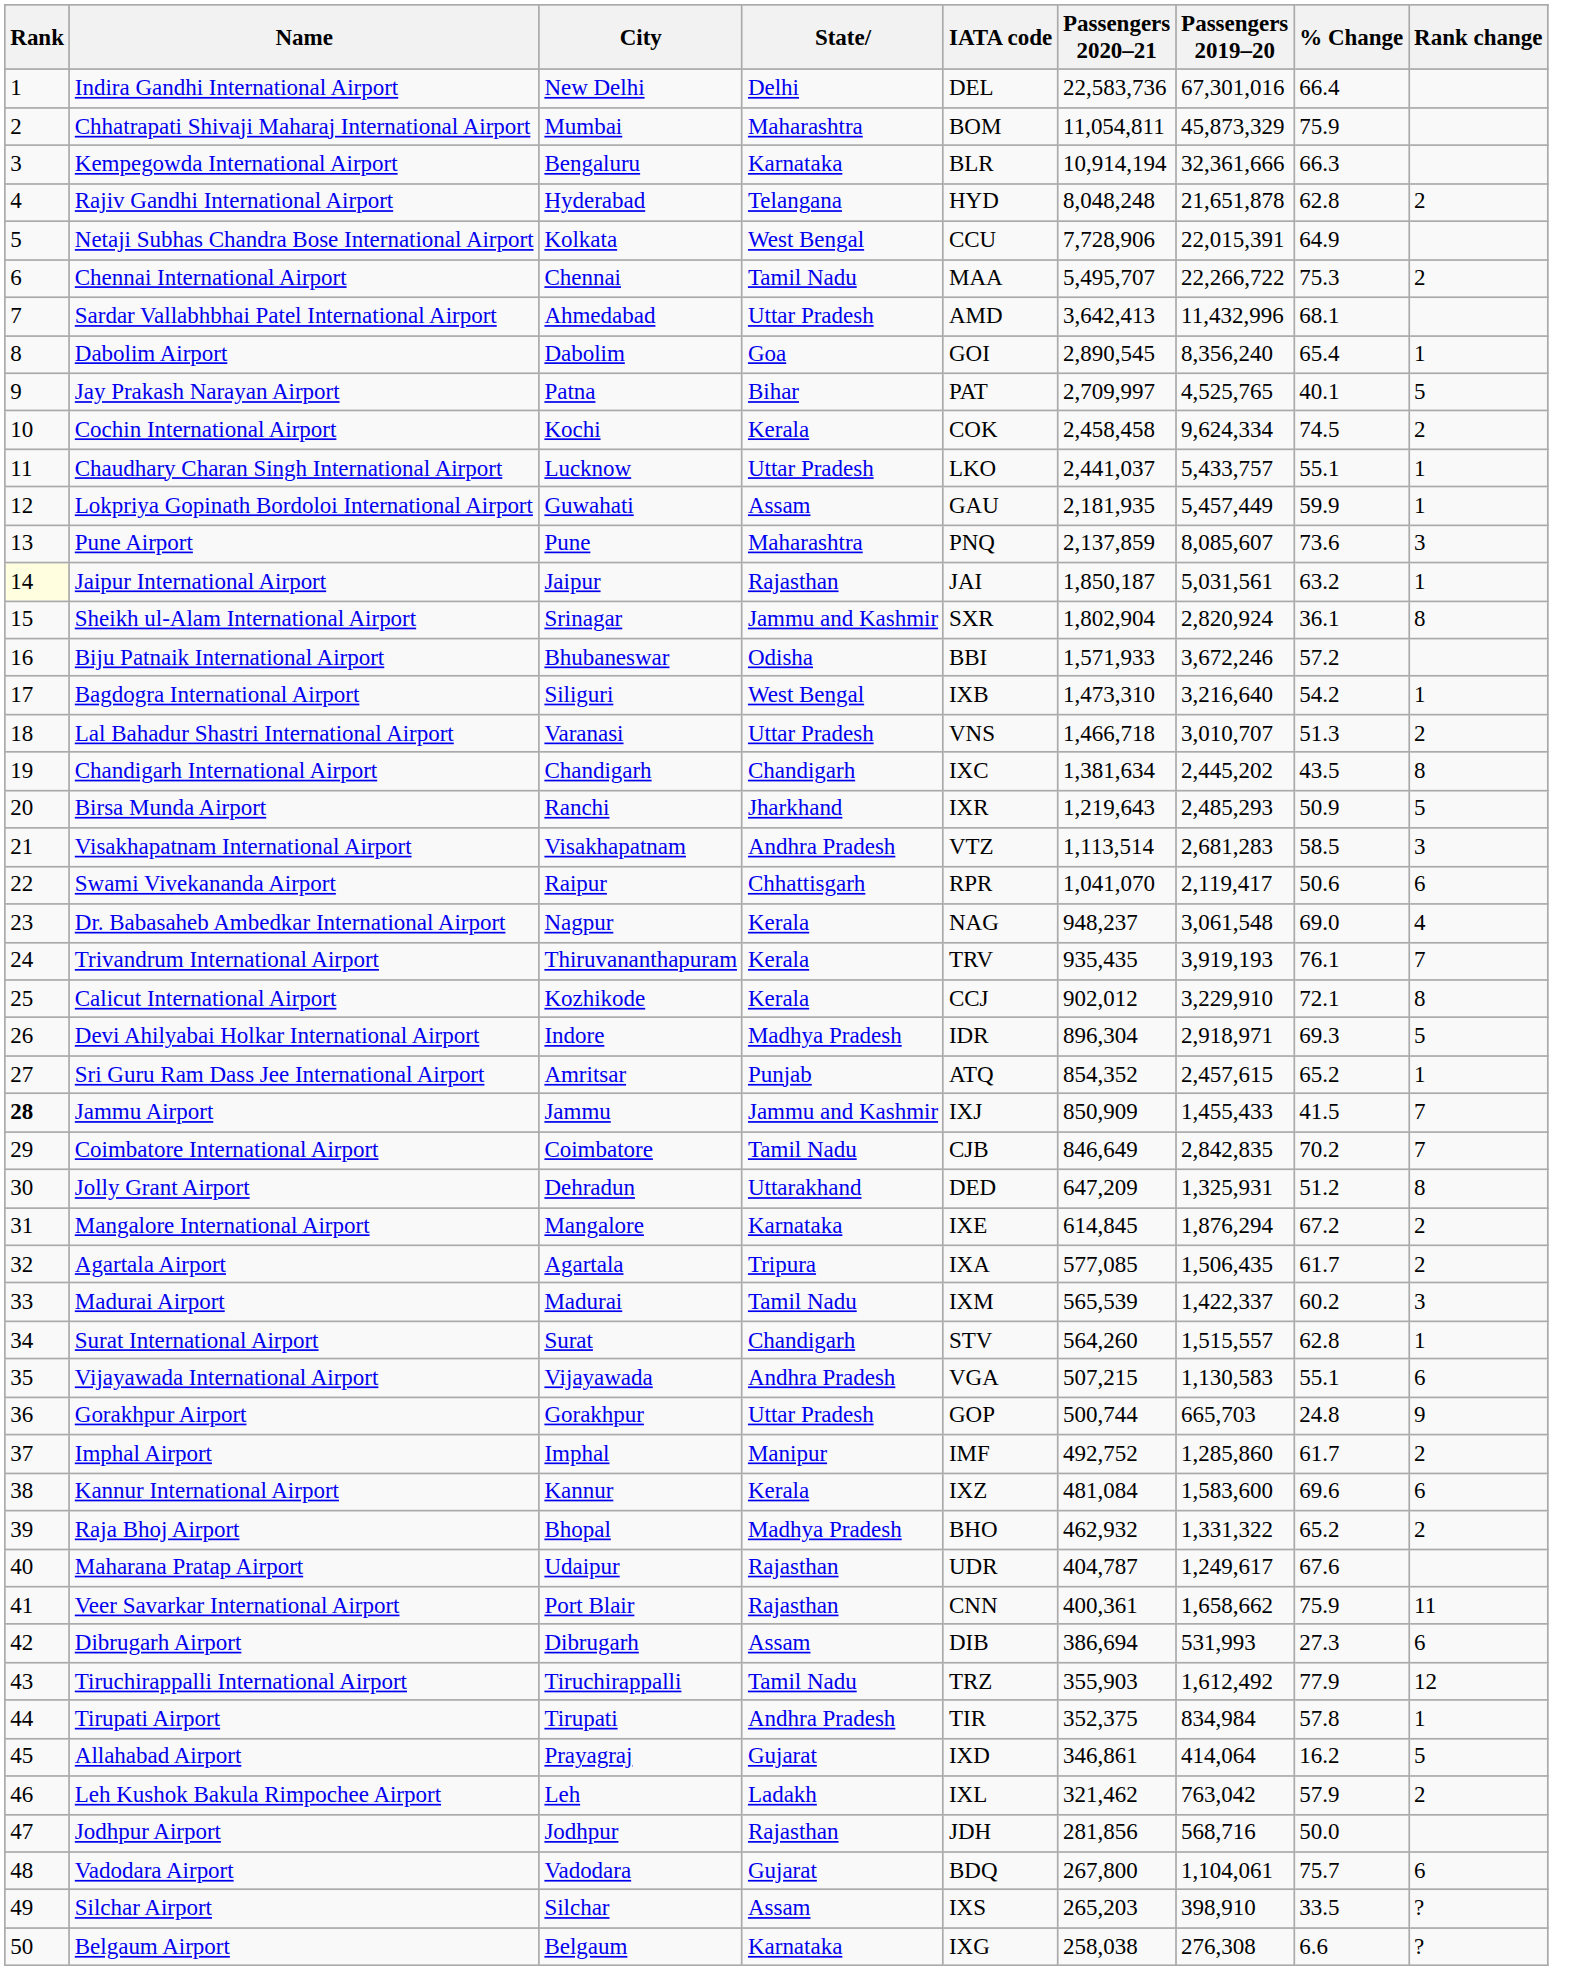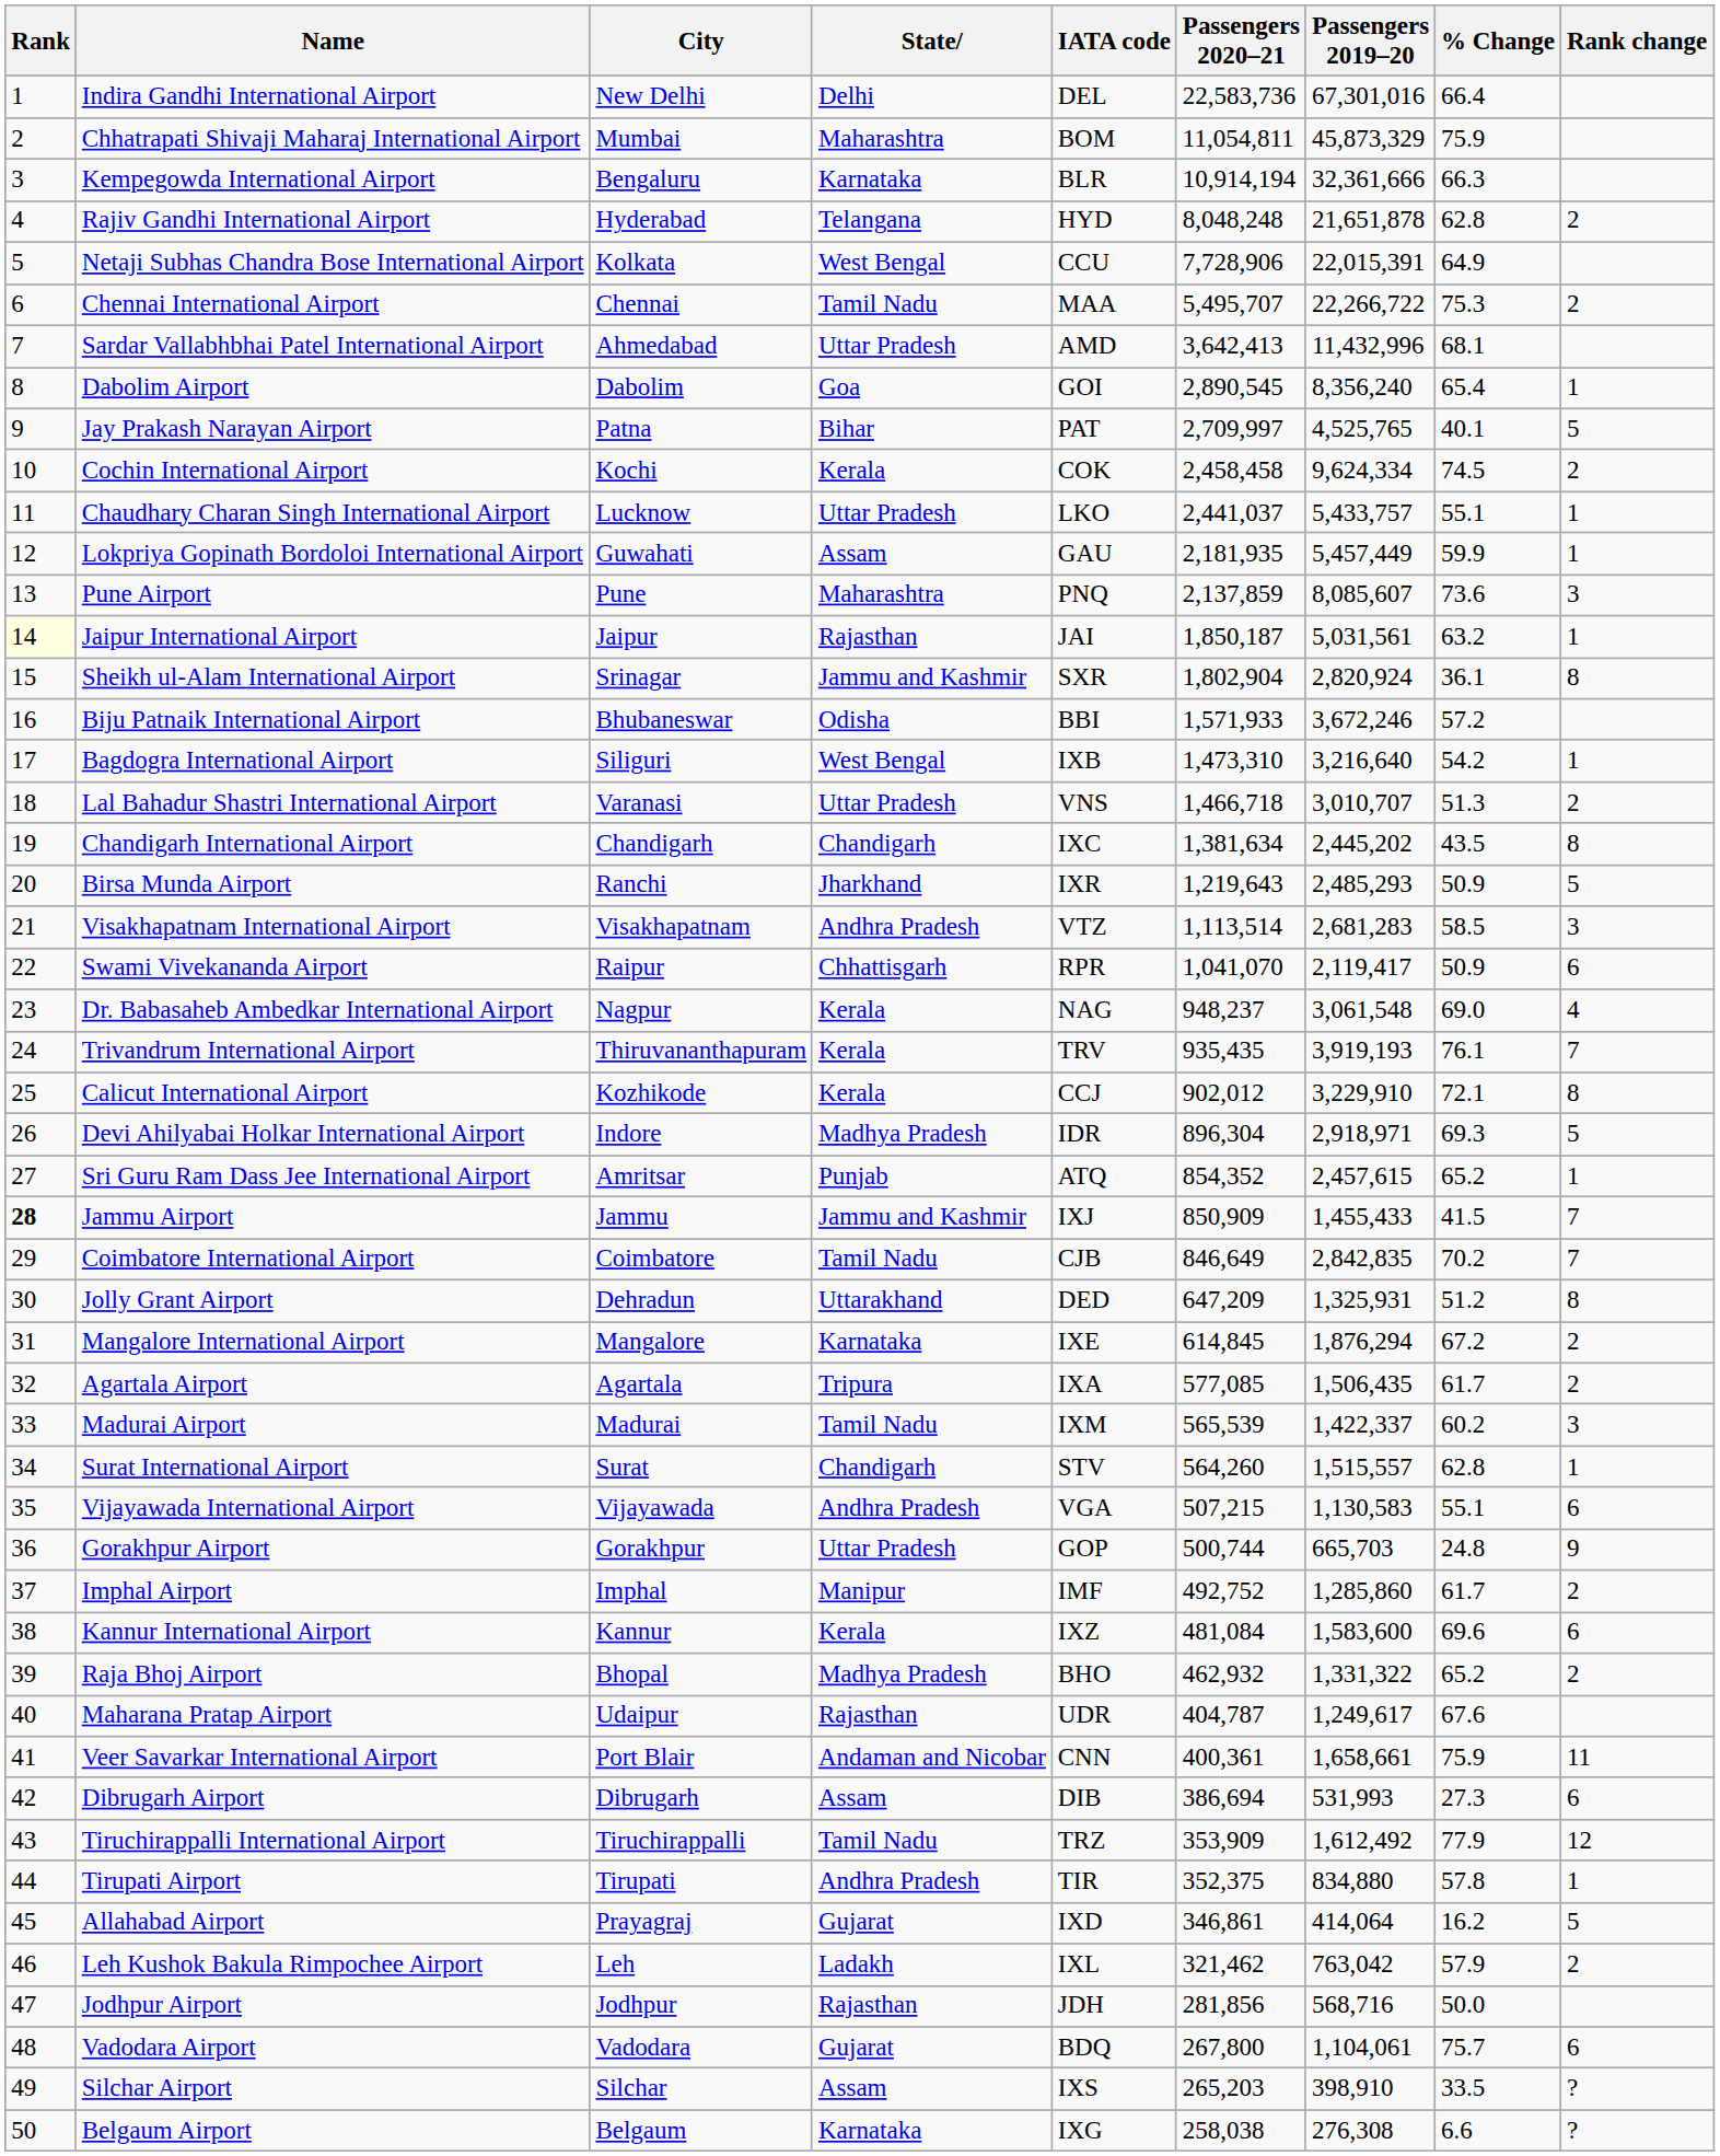Swami Vivekananda Airport | % Change: 50.6 -> 50.9
Veer Savarkar International Airport | State: Rajasthan -> Andaman and Nicobar
Veer Savarkar International Airport | Passengers 2019–20: 1,658,662 -> 1,658,661
Tiruchirappalli International Airport | Passengers 2020–21: 355,903 -> 353,909
Tirupati Airport | Passengers 2019–20: 834,984 -> 834,880
